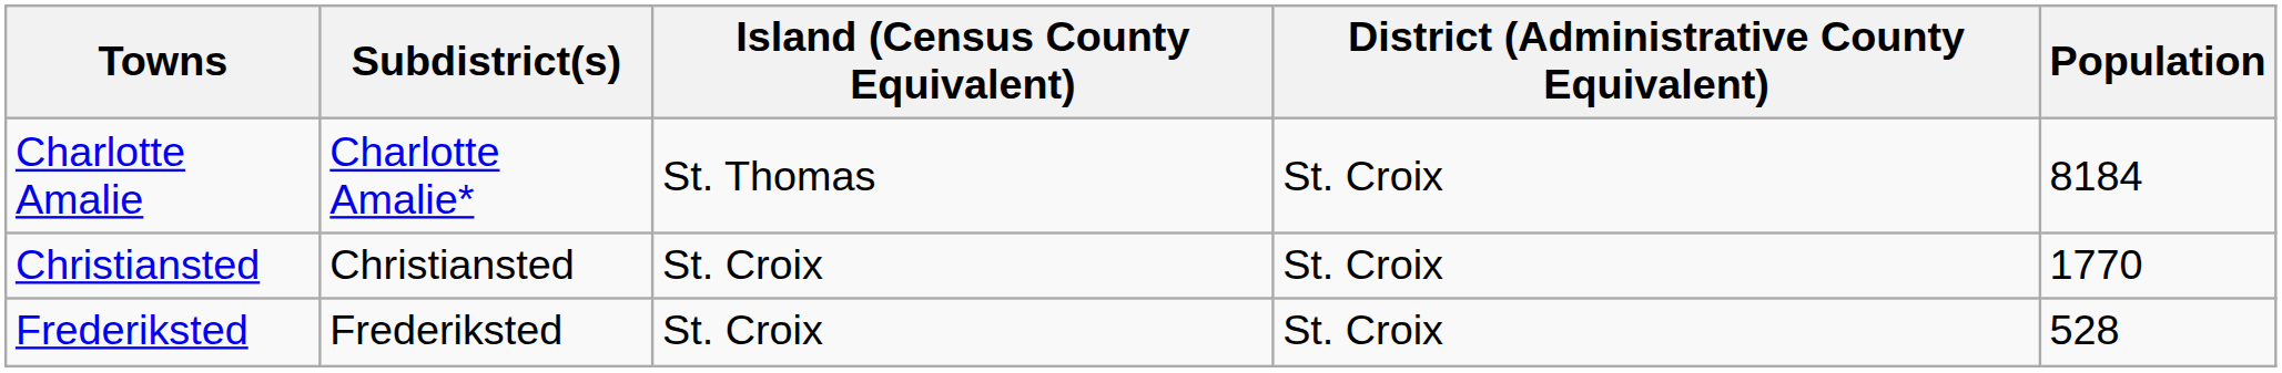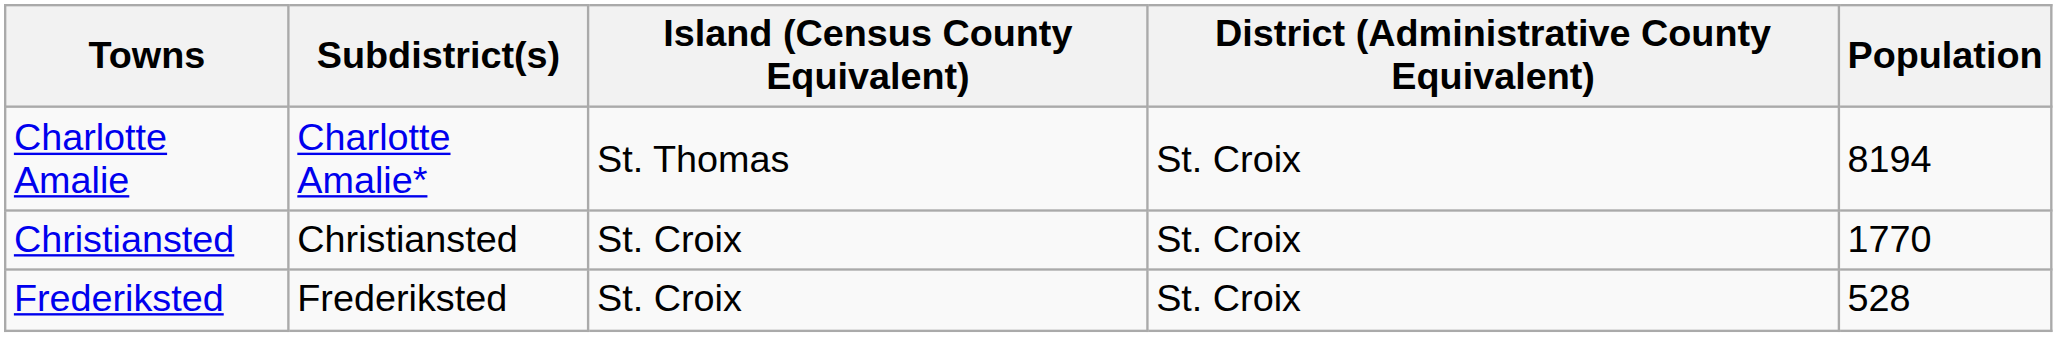Charlotte Amalie | Population: 8184 -> 8194
